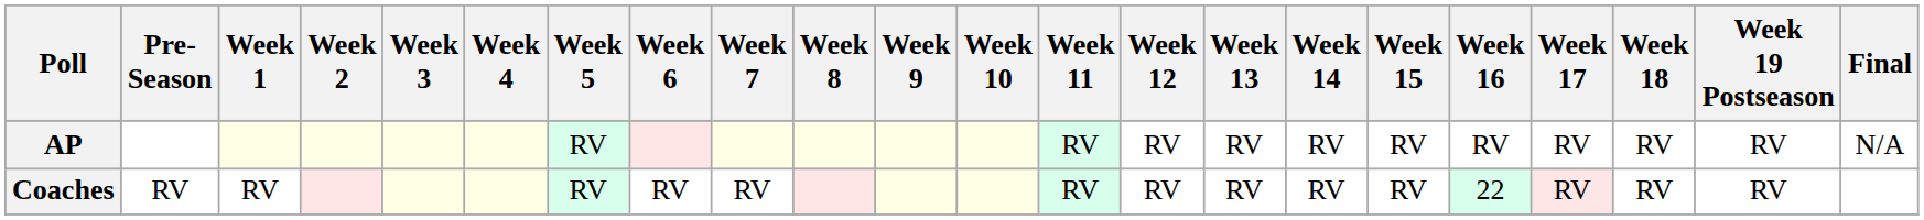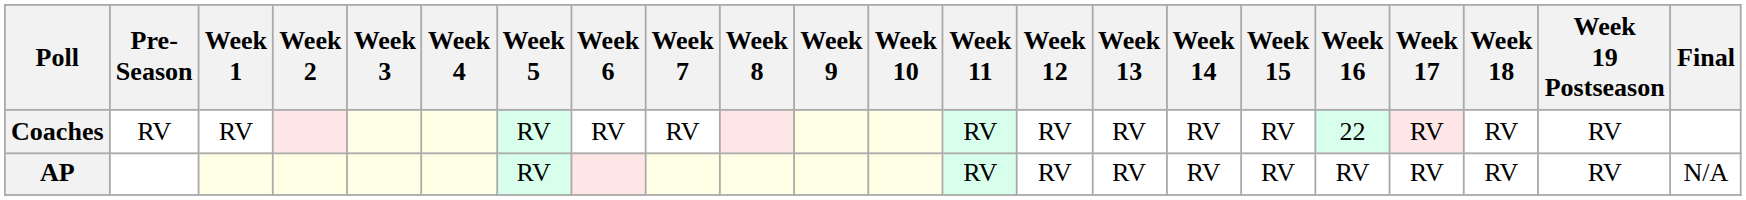rows swapped: AP <-> Coaches
